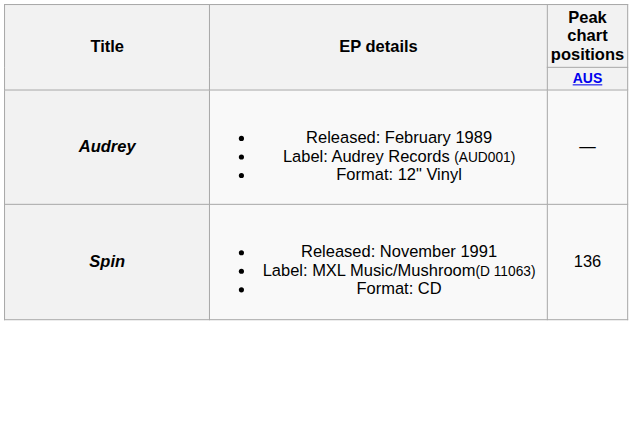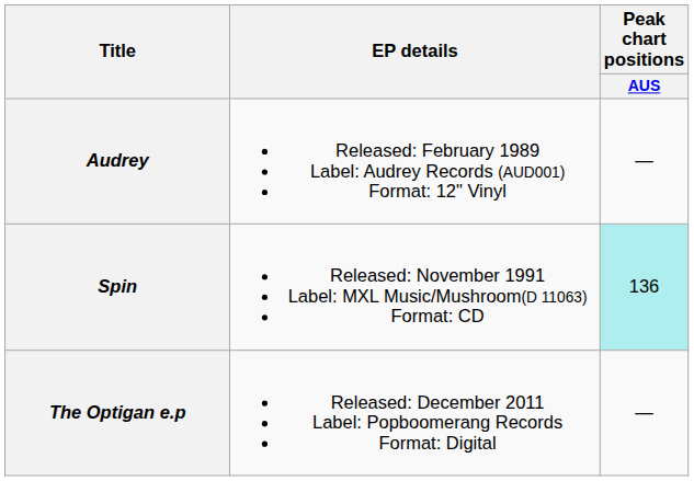Spin | Peak chart positions / AUS: no background -> paleturquoise background
+ row: The Optigan e.p | Released: December 2011 Label: Popboomerang Records Format: Digital | —
